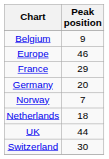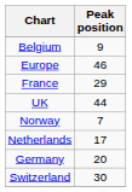rows swapped: Germany <-> UK
Netherlands | Peak position: 18 -> 17
